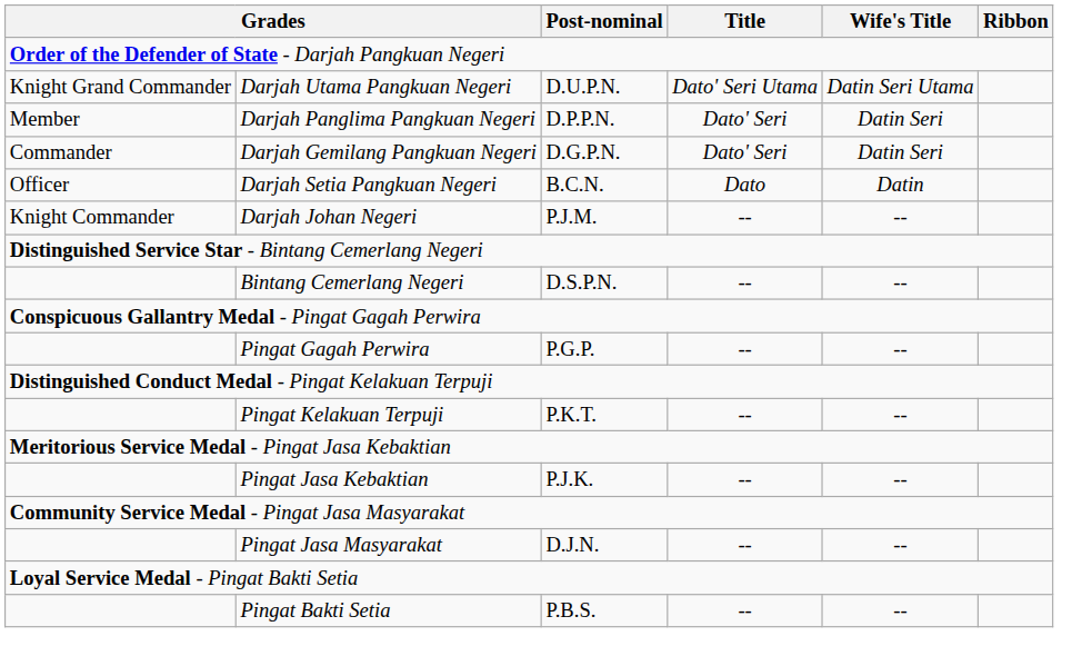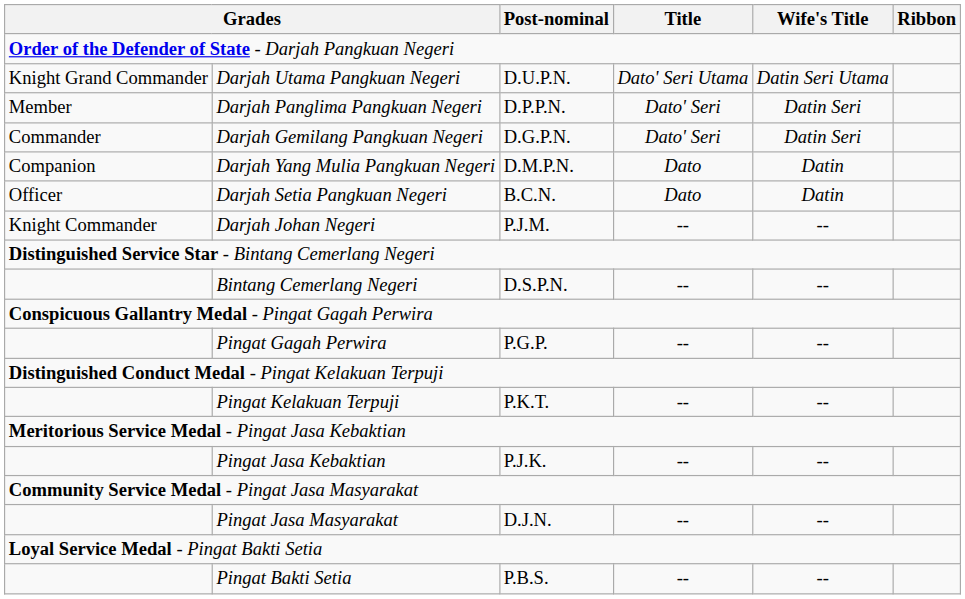+ row: Companion | Darjah Yang Mulia Pangkuan Negeri | D.M.P.N. | Dato | Datin
